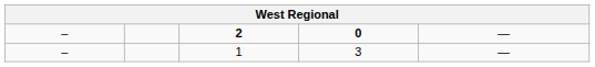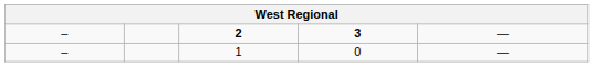2 | column 4: 0 -> 3
1 | column 4: 3 -> 0
